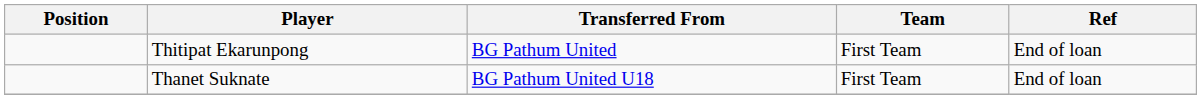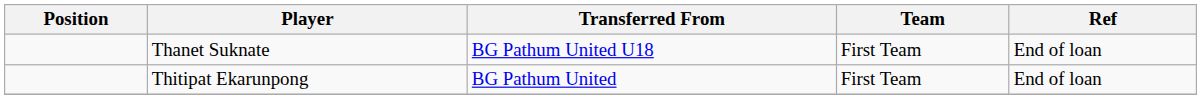rows swapped: Thanet Suknate <-> Thitipat Ekarunpong
